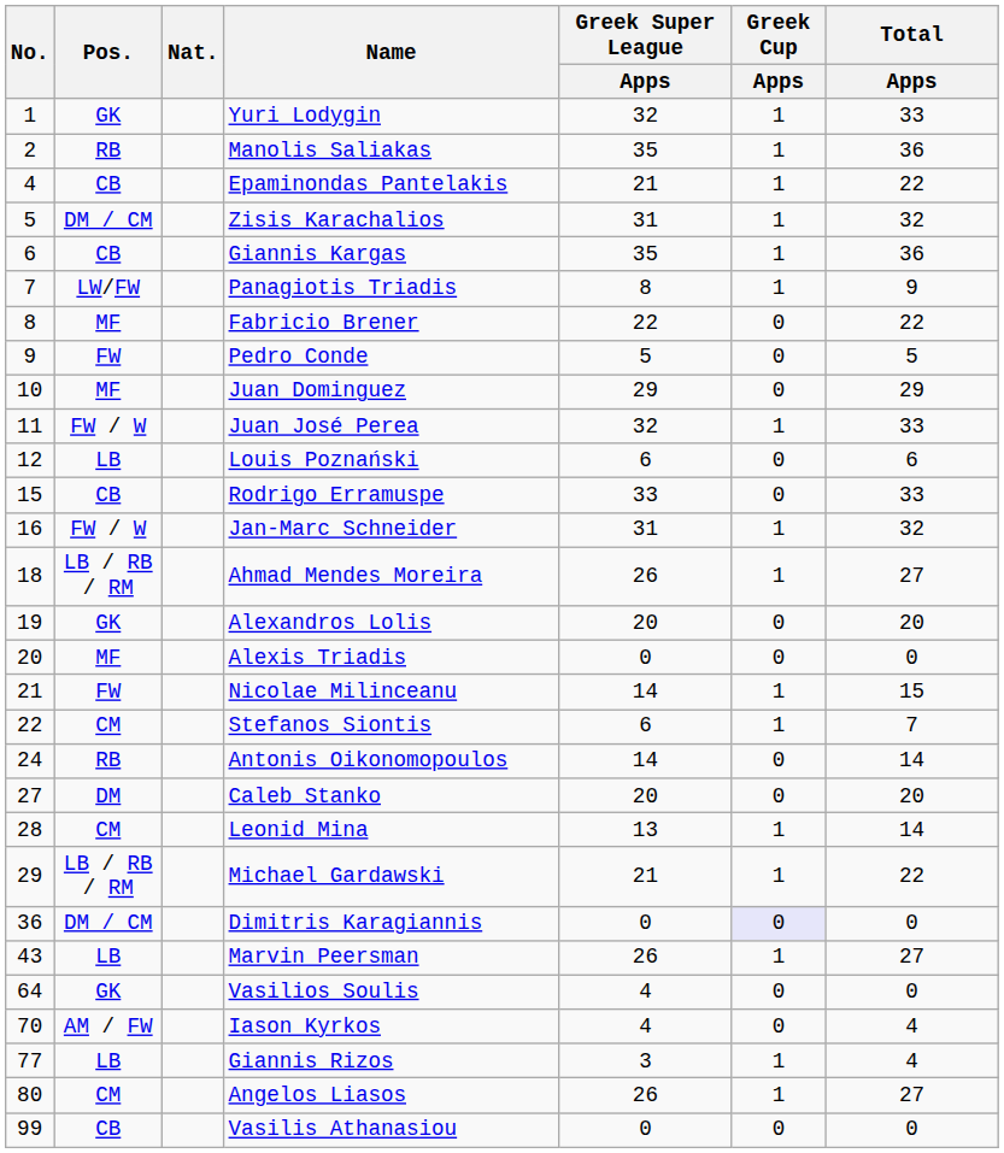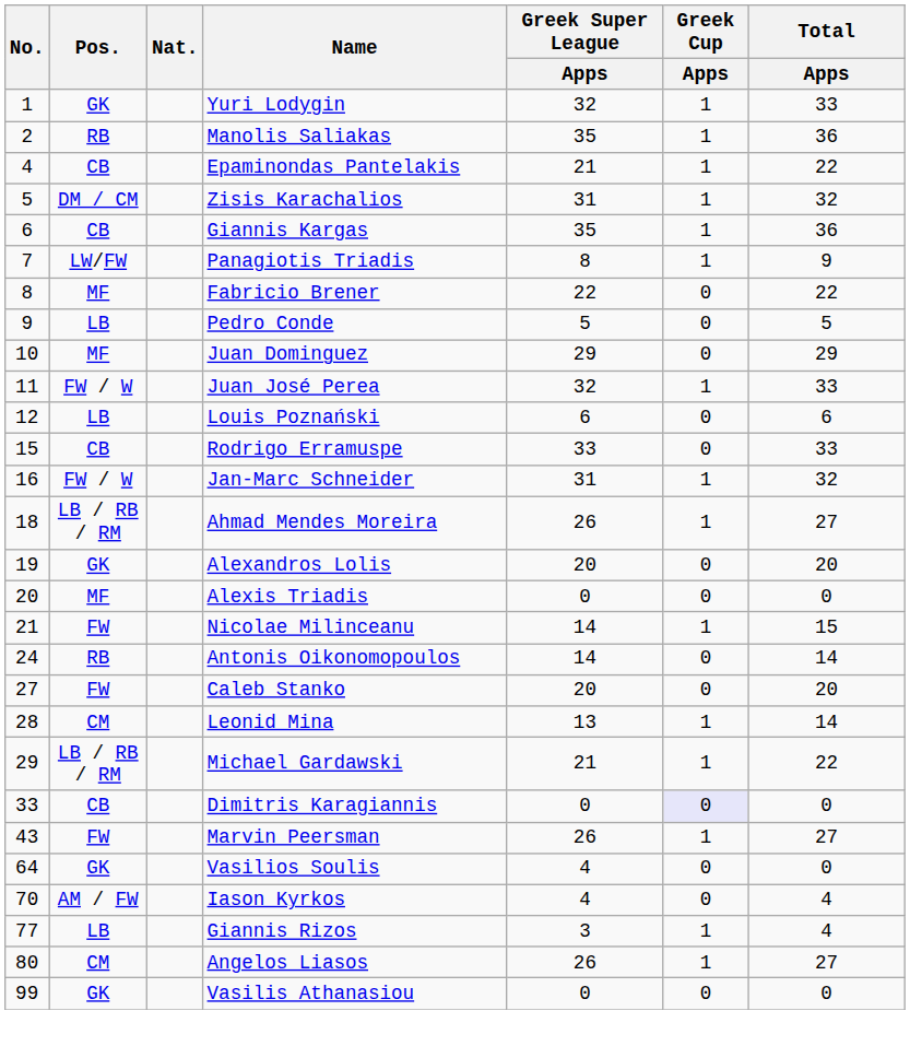Pedro Conde | Pos.: FW -> LB
- row: 22 | CM | Stefanos Siontis | 6 | 1 | 7
Caleb Stanko | Pos.: DM -> FW
Dimitris Karagiannis | No.: 36 -> 33
Dimitris Karagiannis | Pos.: DM / CM -> CB
Marvin Peersman | Pos.: LB -> FW
Vasilis Athanasiou | Pos.: CB -> GK
